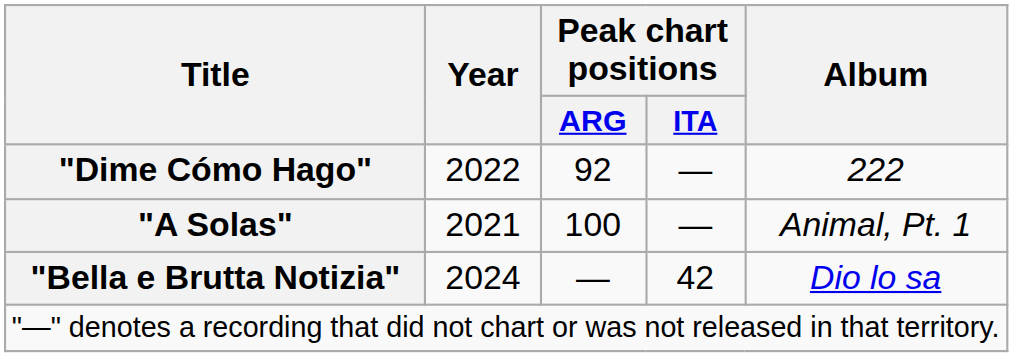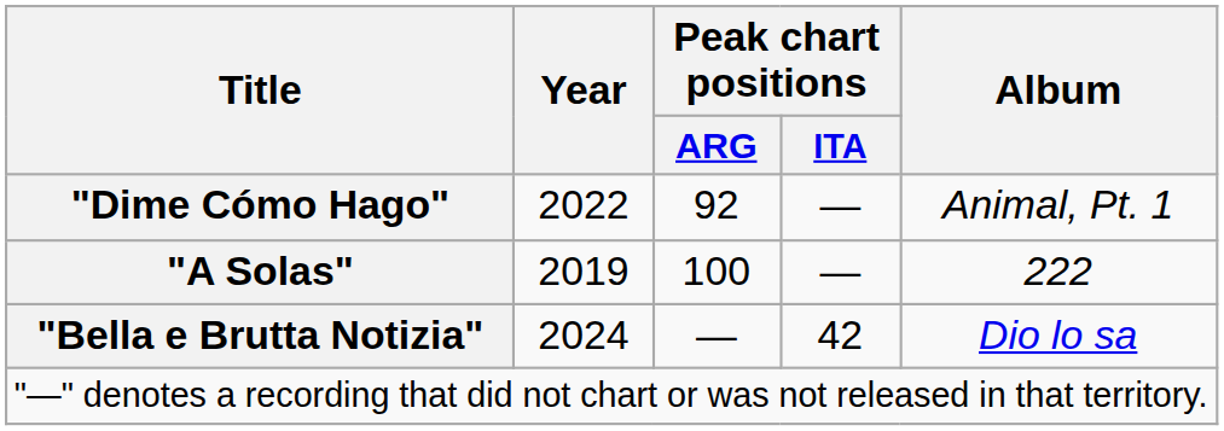"Dime Cómo Hago" | Album: 222 -> Animal, Pt. 1
"A Solas" | Year: 2021 -> 2019
"A Solas" | Album: Animal, Pt. 1 -> 222
